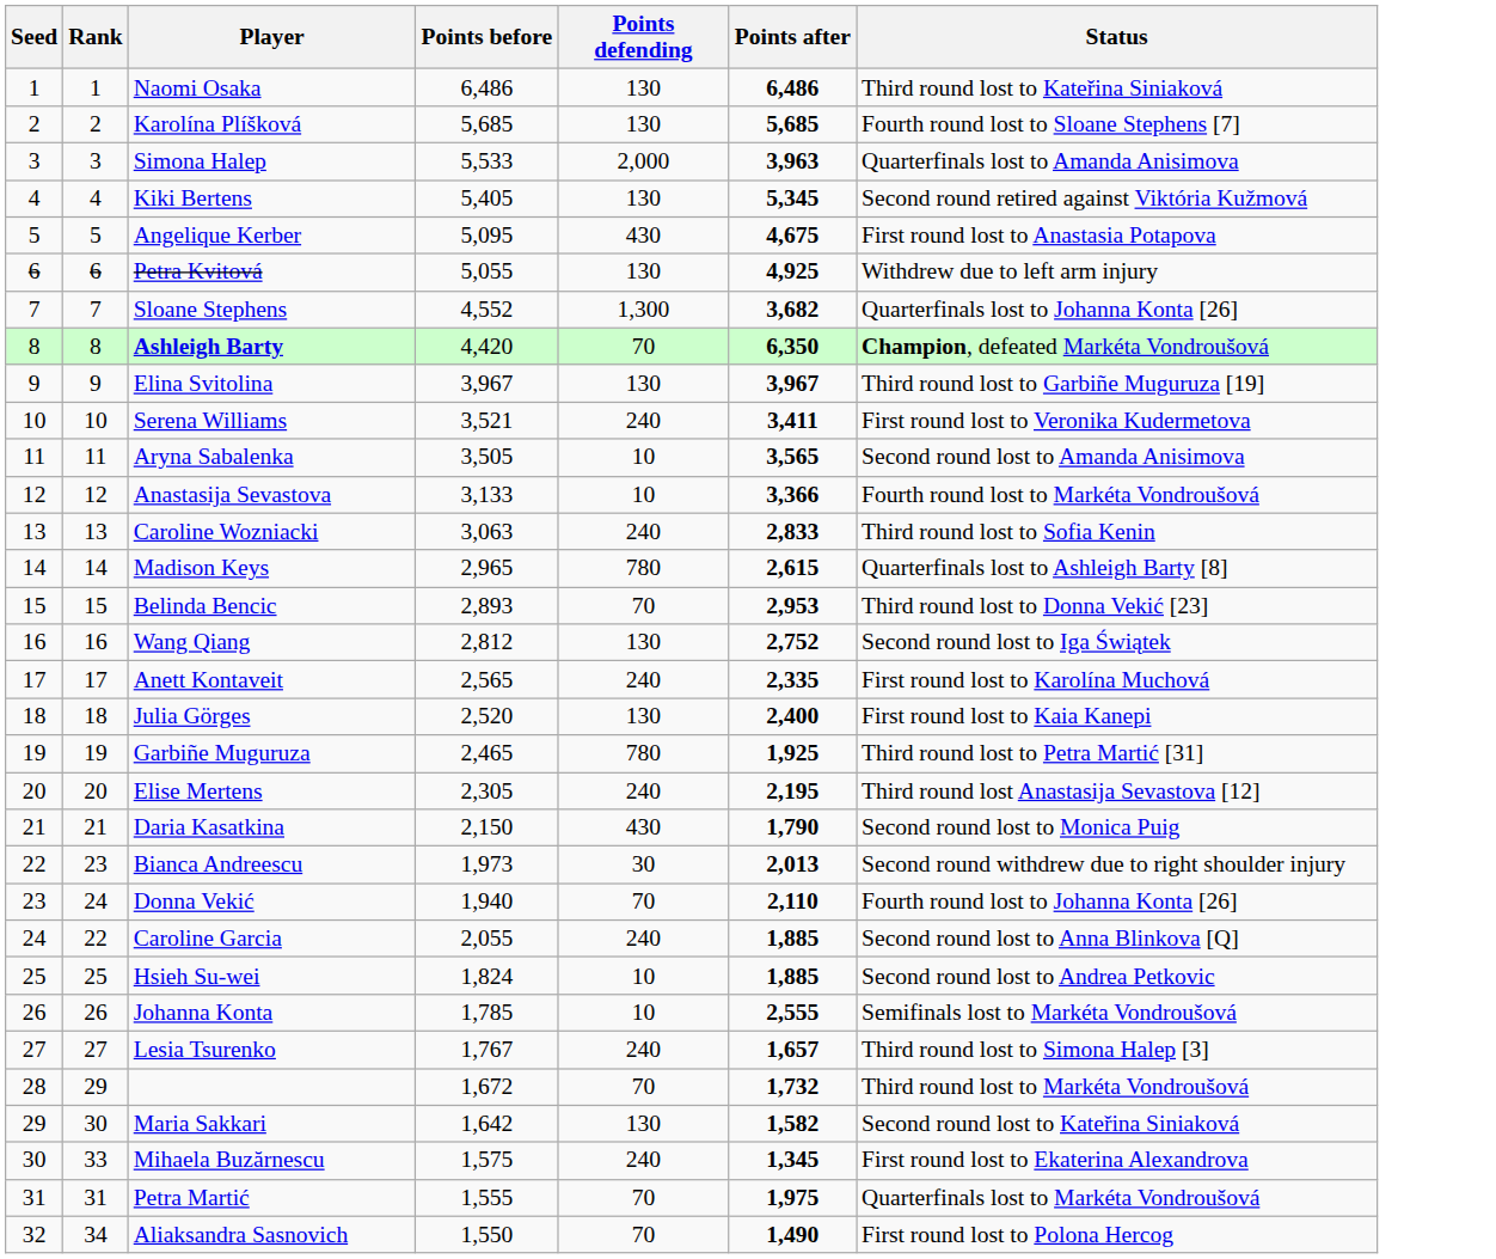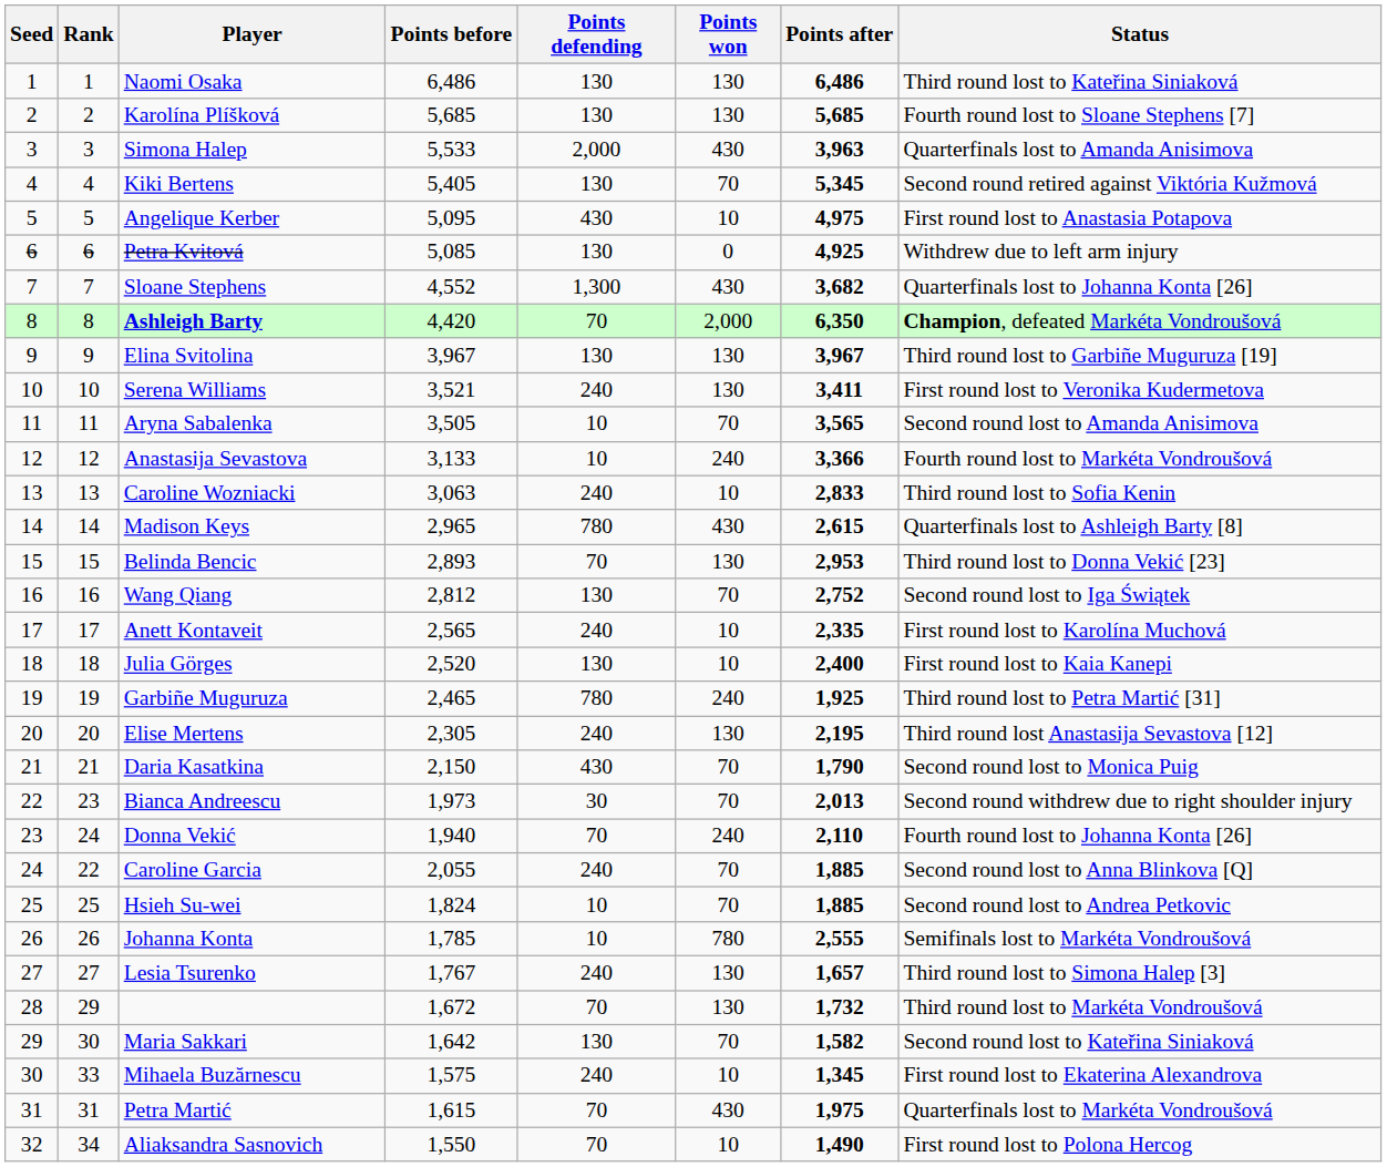+ column: Points won | 130 | 130 | 430 | 70 | 10 | 0 | 430 | 2,000 | 130 | 130 | 70 | 240 | 10 | 430 | 130 | 70 | 10 | 10 | 240 | 130 | 70 | 70 | 240 | 70 | 70 | 780 | 130 | 130 | 70 | 10 | 430 | 10
Angelique Kerber | Points after: 4,675 -> 4,975
Petra Kvitová | Points before: 5,055 -> 5,085
Petra Martić | Points before: 1,555 -> 1,615
